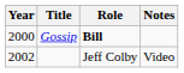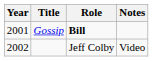Gossip | Year: 2000 -> 2001
